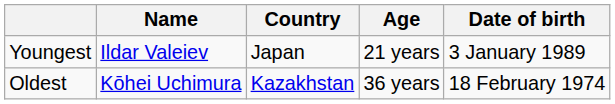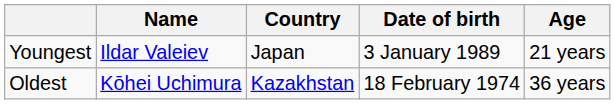columns swapped: Date of birth <-> Age
